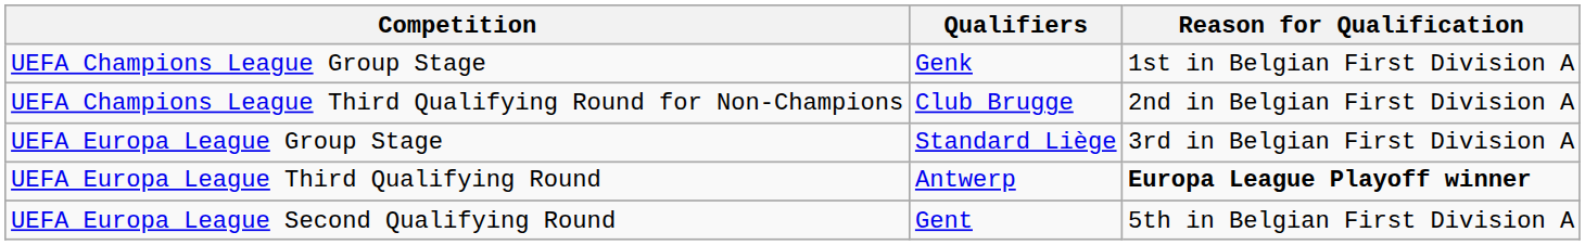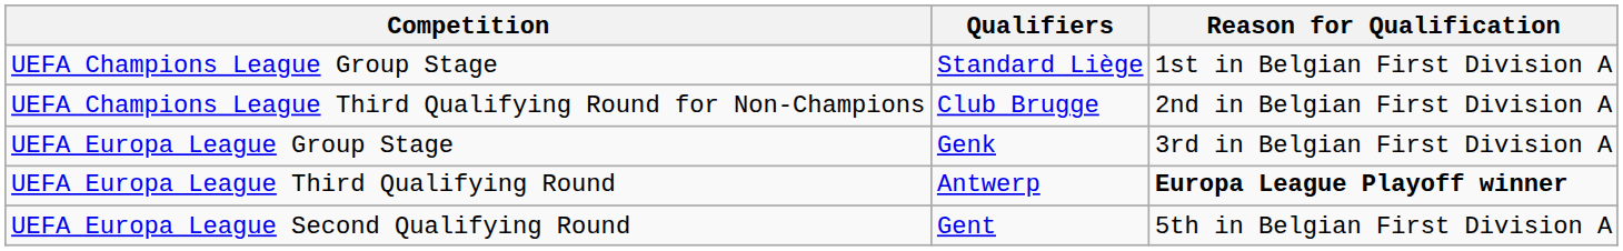UEFA Champions League Group Stage | Qualifiers: Genk -> Standard Liège
UEFA Europa League Group Stage | Qualifiers: Standard Liège -> Genk
